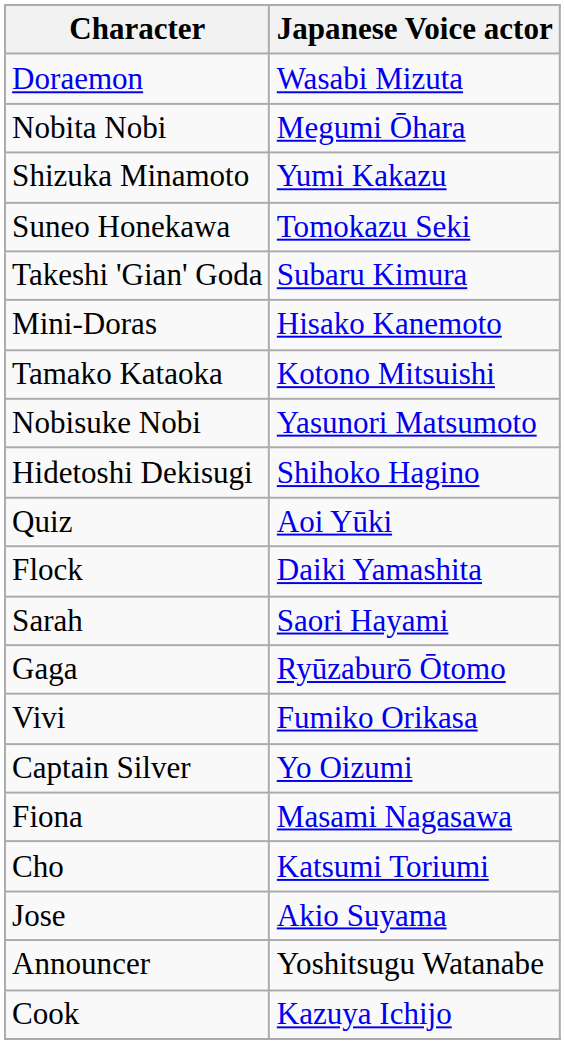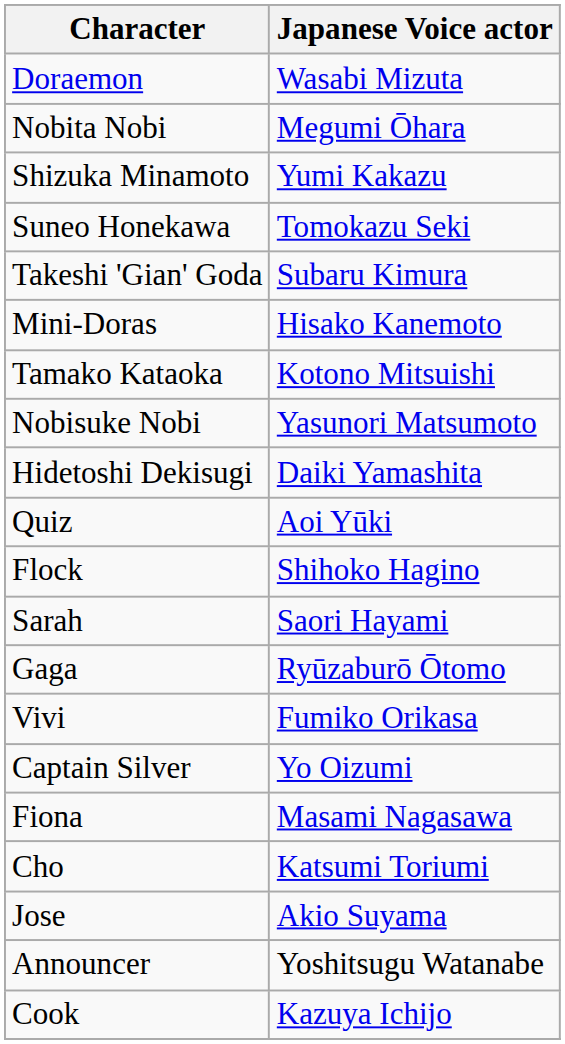Hidetoshi Dekisugi | Japanese Voice actor: Shihoko Hagino -> Daiki Yamashita
Flock | Japanese Voice actor: Daiki Yamashita -> Shihoko Hagino
